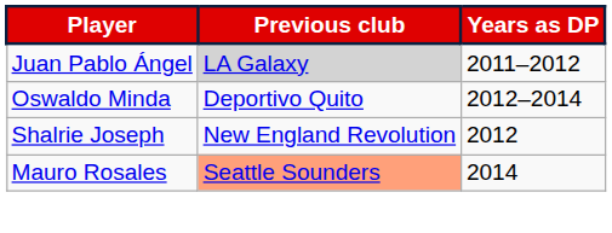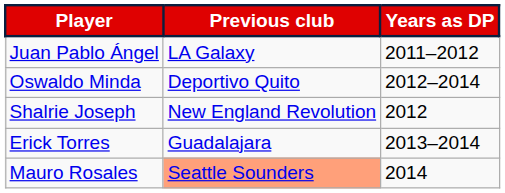Juan Pablo Ángel | Previous club: lightgrey background -> no background
+ row: Erick Torres | Guadalajara | 2013–2014
